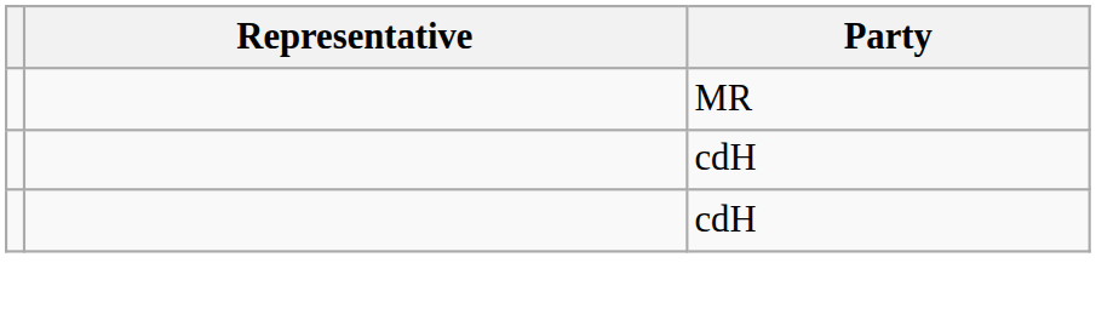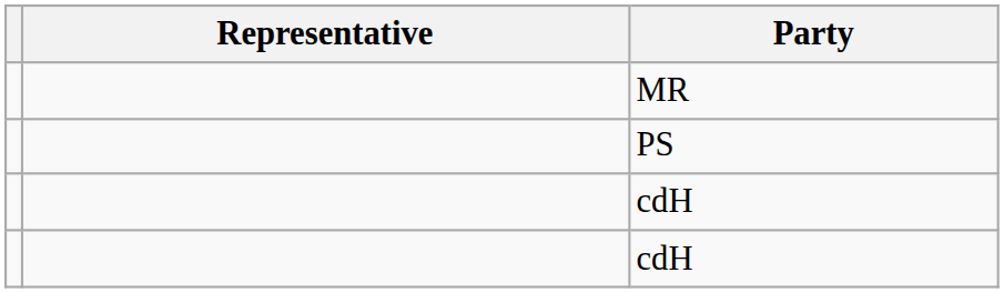+ row: PS
